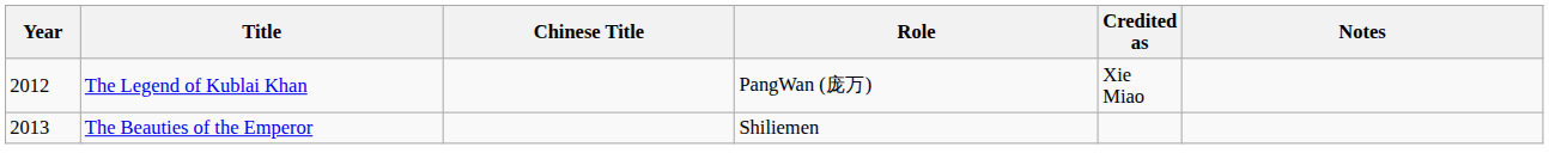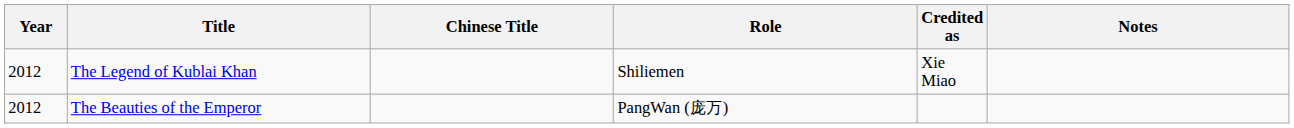The Legend of Kublai Khan | Role: PangWan (庞万) -> Shiliemen
The Beauties of the Emperor | Year: 2013 -> 2012
The Beauties of the Emperor | Role: Shiliemen -> PangWan (庞万)
